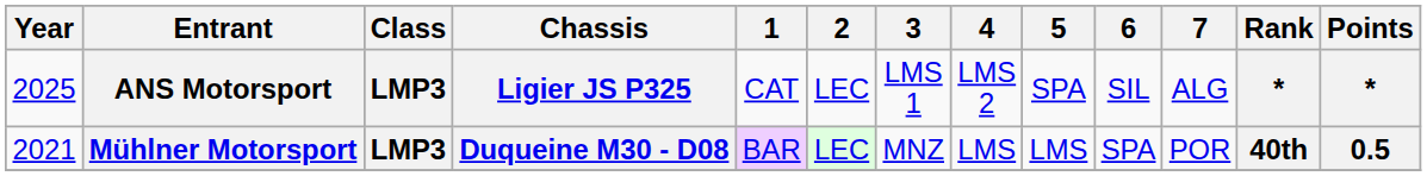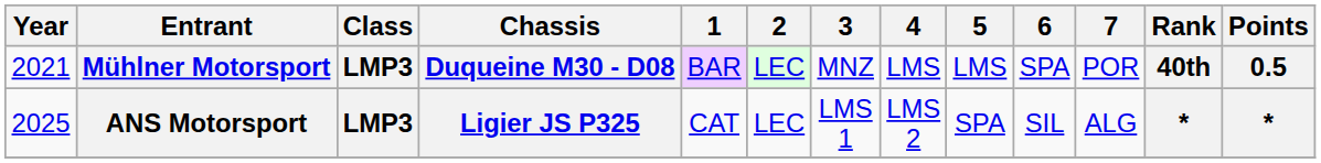rows swapped: Mühlner Motorsport <-> ANS Motorsport
